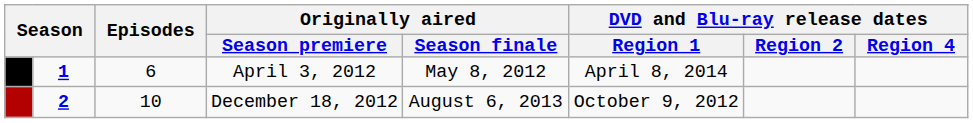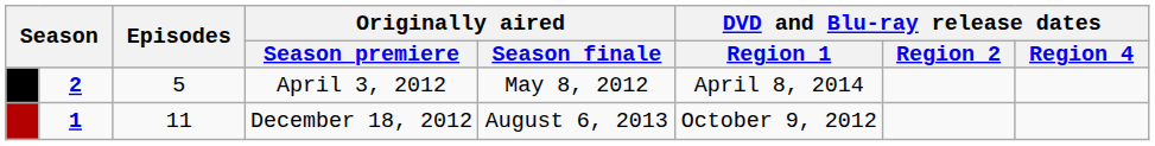April 3, 2012 | column 2: 1 -> 2
April 3, 2012 | Episodes: 6 -> 5
December 18, 2012 | column 2: 2 -> 1
December 18, 2012 | Episodes: 10 -> 11
